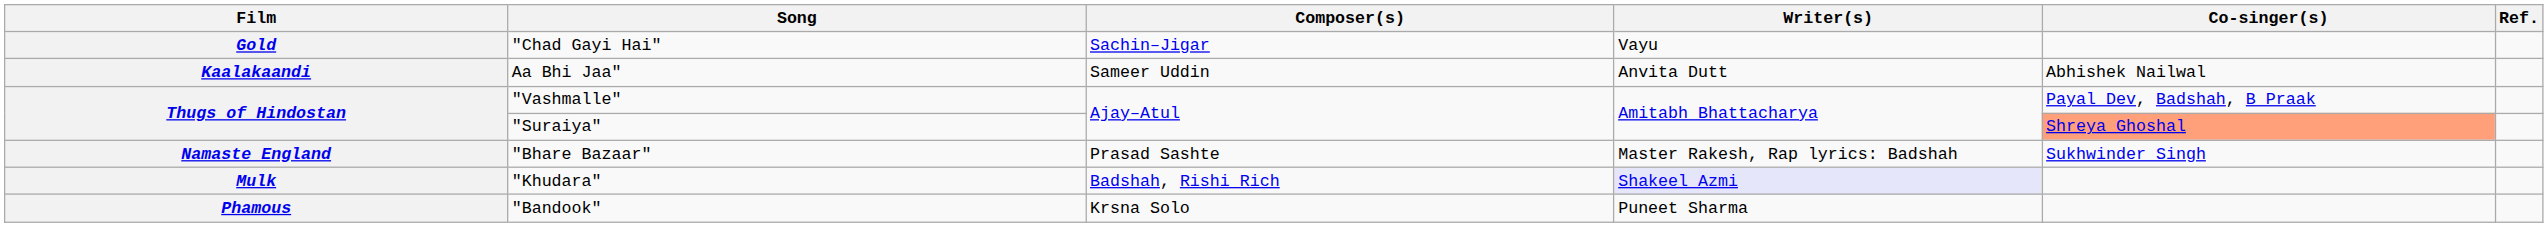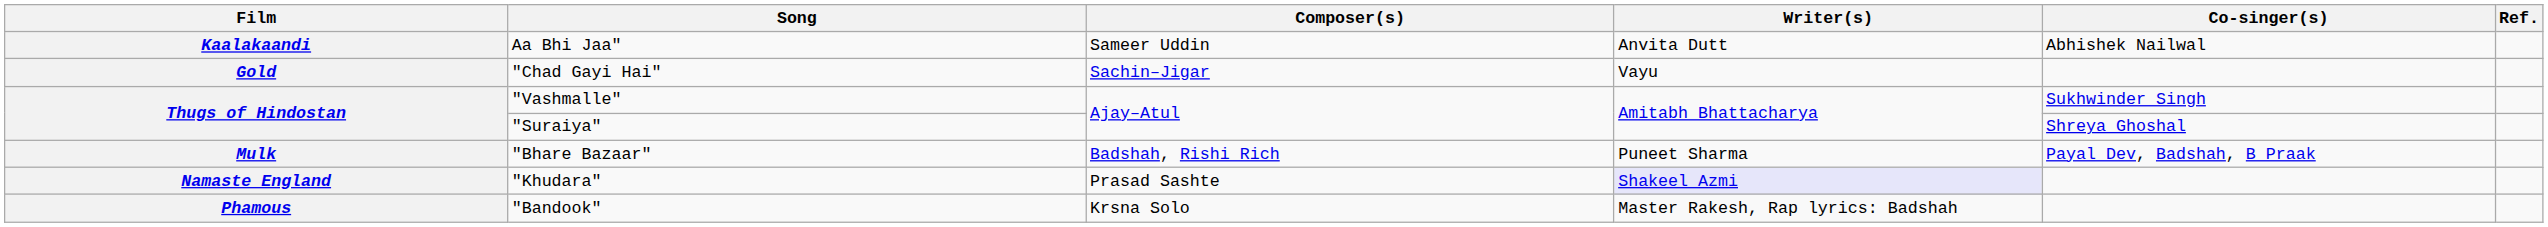rows swapped: Aa Bhi Jaa" <-> "Chad Gayi Hai"
"Vashmalle" | Co-singer(s): Payal Dev, Badshah, B Praak -> Sukhwinder Singh
"Suraiya" | Co-singer(s): lightsalmon background -> no background
"Bhare Bazaar" | Film: Namaste England -> Mulk
"Bhare Bazaar" | Composer(s): Prasad Sashte -> Badshah, Rishi Rich
"Bhare Bazaar" | Writer(s): Master Rakesh, Rap lyrics: Badshah -> Puneet Sharma
"Bhare Bazaar" | Co-singer(s): Sukhwinder Singh -> Payal Dev, Badshah, B Praak
"Khudara" | Film: Mulk -> Namaste England
"Khudara" | Composer(s): Badshah, Rishi Rich -> Prasad Sashte
"Bandook" | Writer(s): Puneet Sharma -> Master Rakesh, Rap lyrics: Badshah
